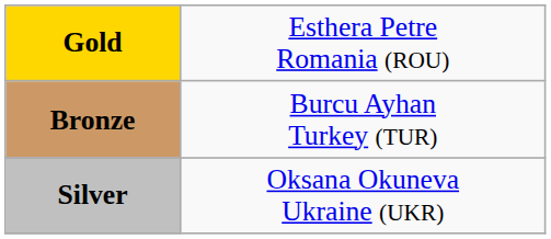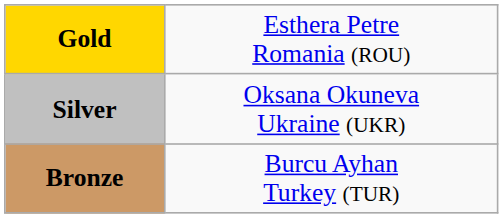rows swapped: Silver <-> Bronze
